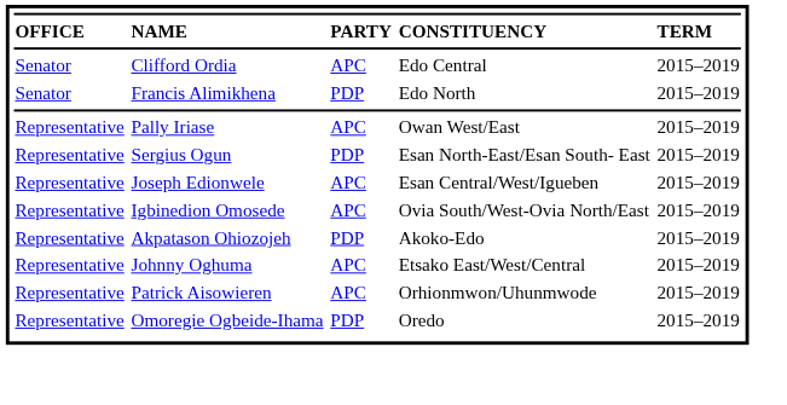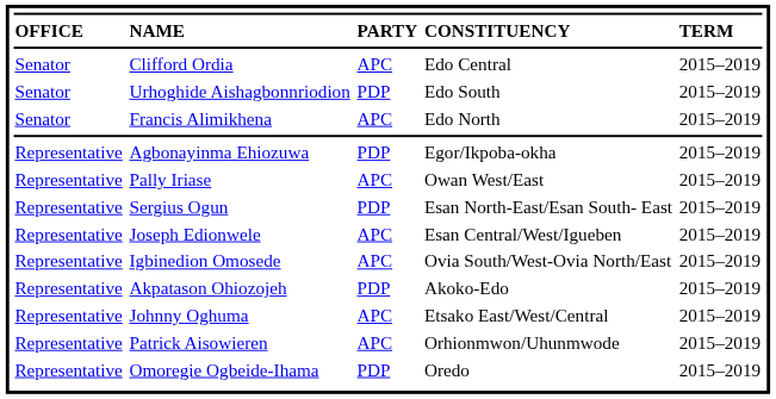+ row: Senator | Urhoghide Aishagbonnriodion | PDP | Edo South | 2015–2019
Francis Alimikhena | column 3: PDP -> APC
+ row: Representative | Agbonayinma Ehiozuwa | PDP | Egor/Ikpoba-okha | 2015–2019
